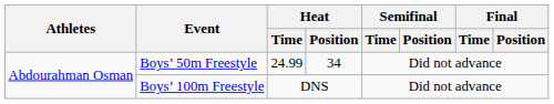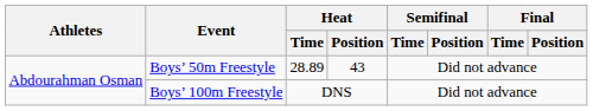Boys’ 50m Freestyle | Heat / Time: 24.99 -> 28.89
Boys’ 50m Freestyle | Heat / Position: 34 -> 43
